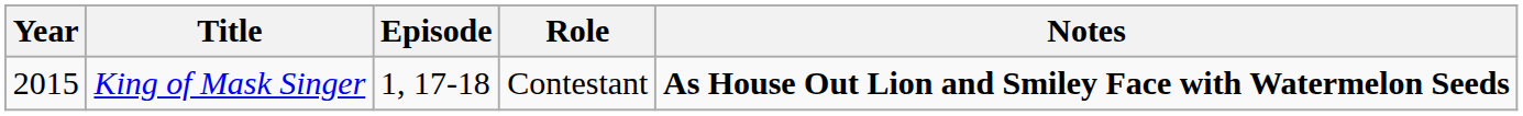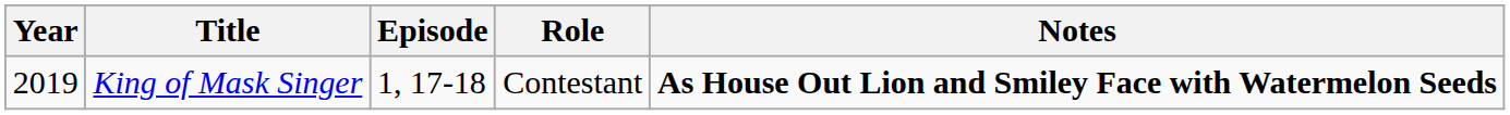King of Mask Singer | Year: 2015 -> 2019
